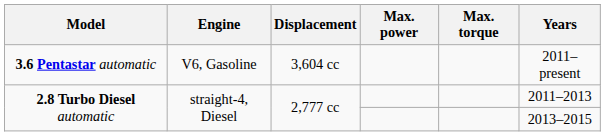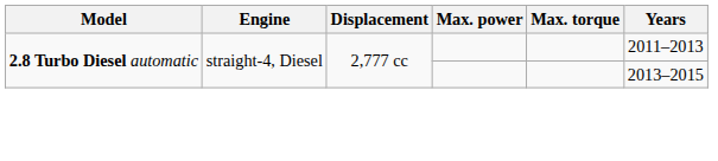- row: 3.6 Pentastar automatic | V6, Gasoline | 3,604 cc | 2011–present
